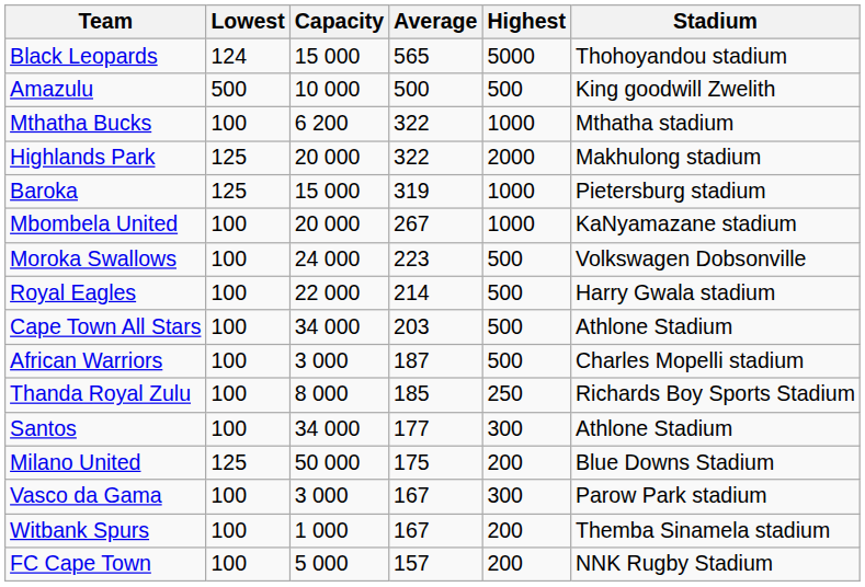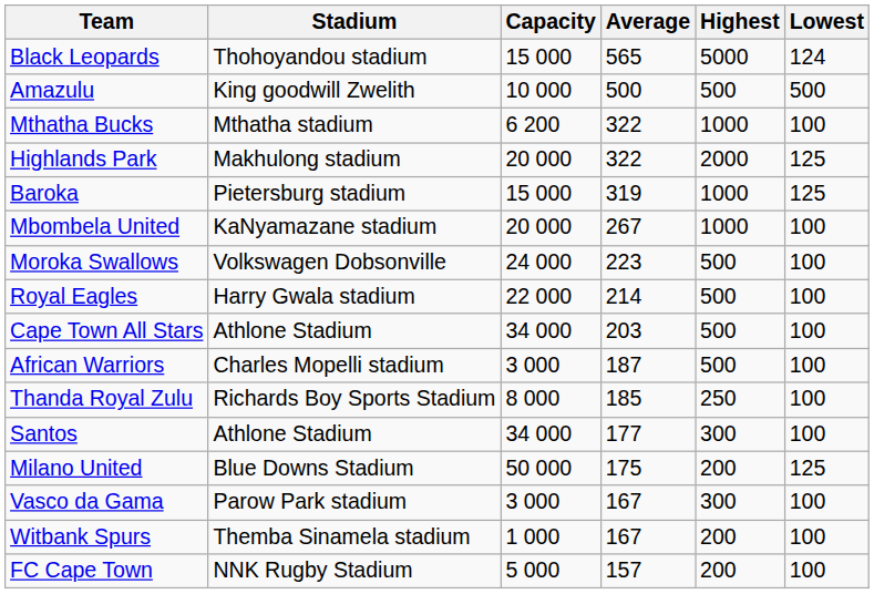columns swapped: Stadium <-> Lowest
